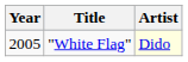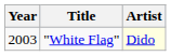"White Flag" | Year: 2005 -> 2003
